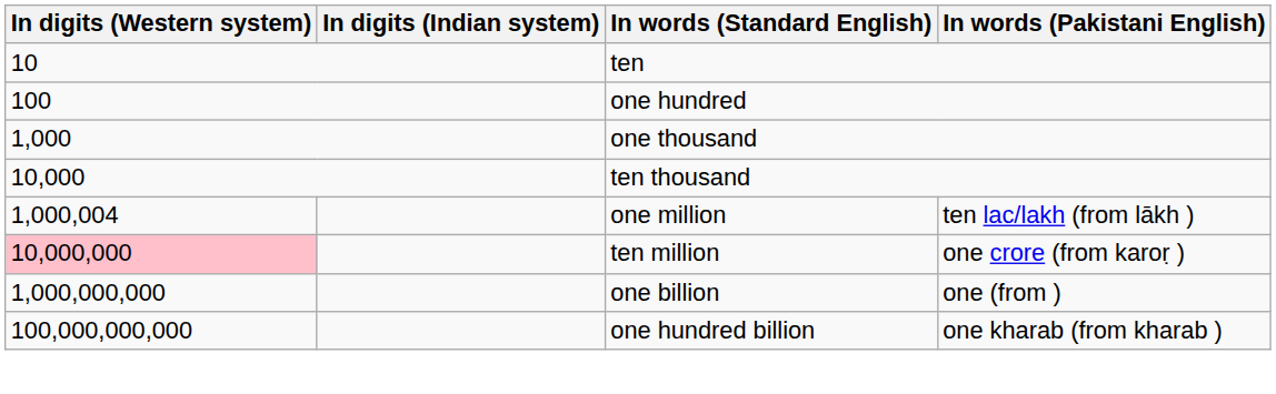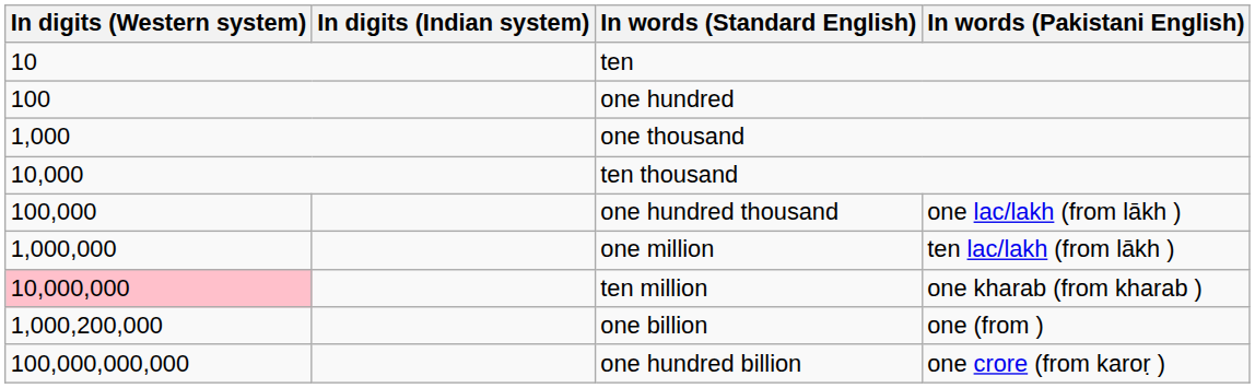+ row: 100,000 | one hundred thousand | one lac/lakh (from lākh )
one million | In digits (Western system): 1,000,004 -> 1,000,000
ten million | In words (Pakistani English): one crore (from karoṛ ) -> one kharab (from kharab )
one billion | In digits (Western system): 1,000,000,000 -> 1,000,200,000
one hundred billion | In words (Pakistani English): one kharab (from kharab ) -> one crore (from karoṛ )
